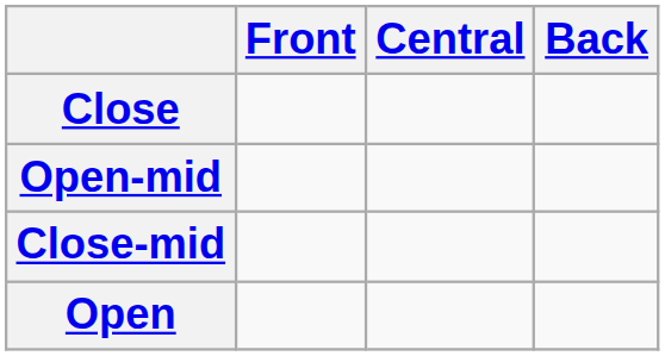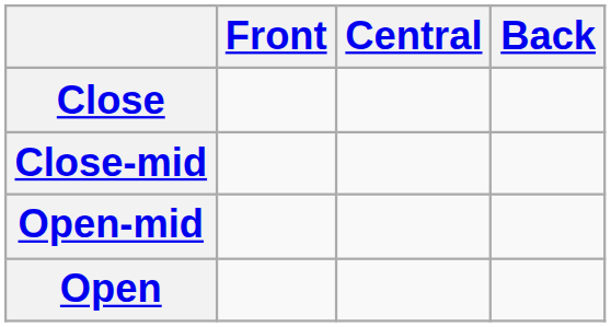rows swapped: Close-mid <-> Open-mid
